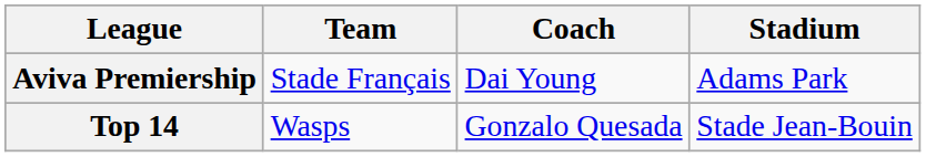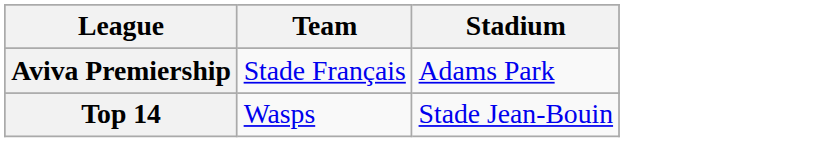- column: Coach | Dai Young | Gonzalo Quesada
